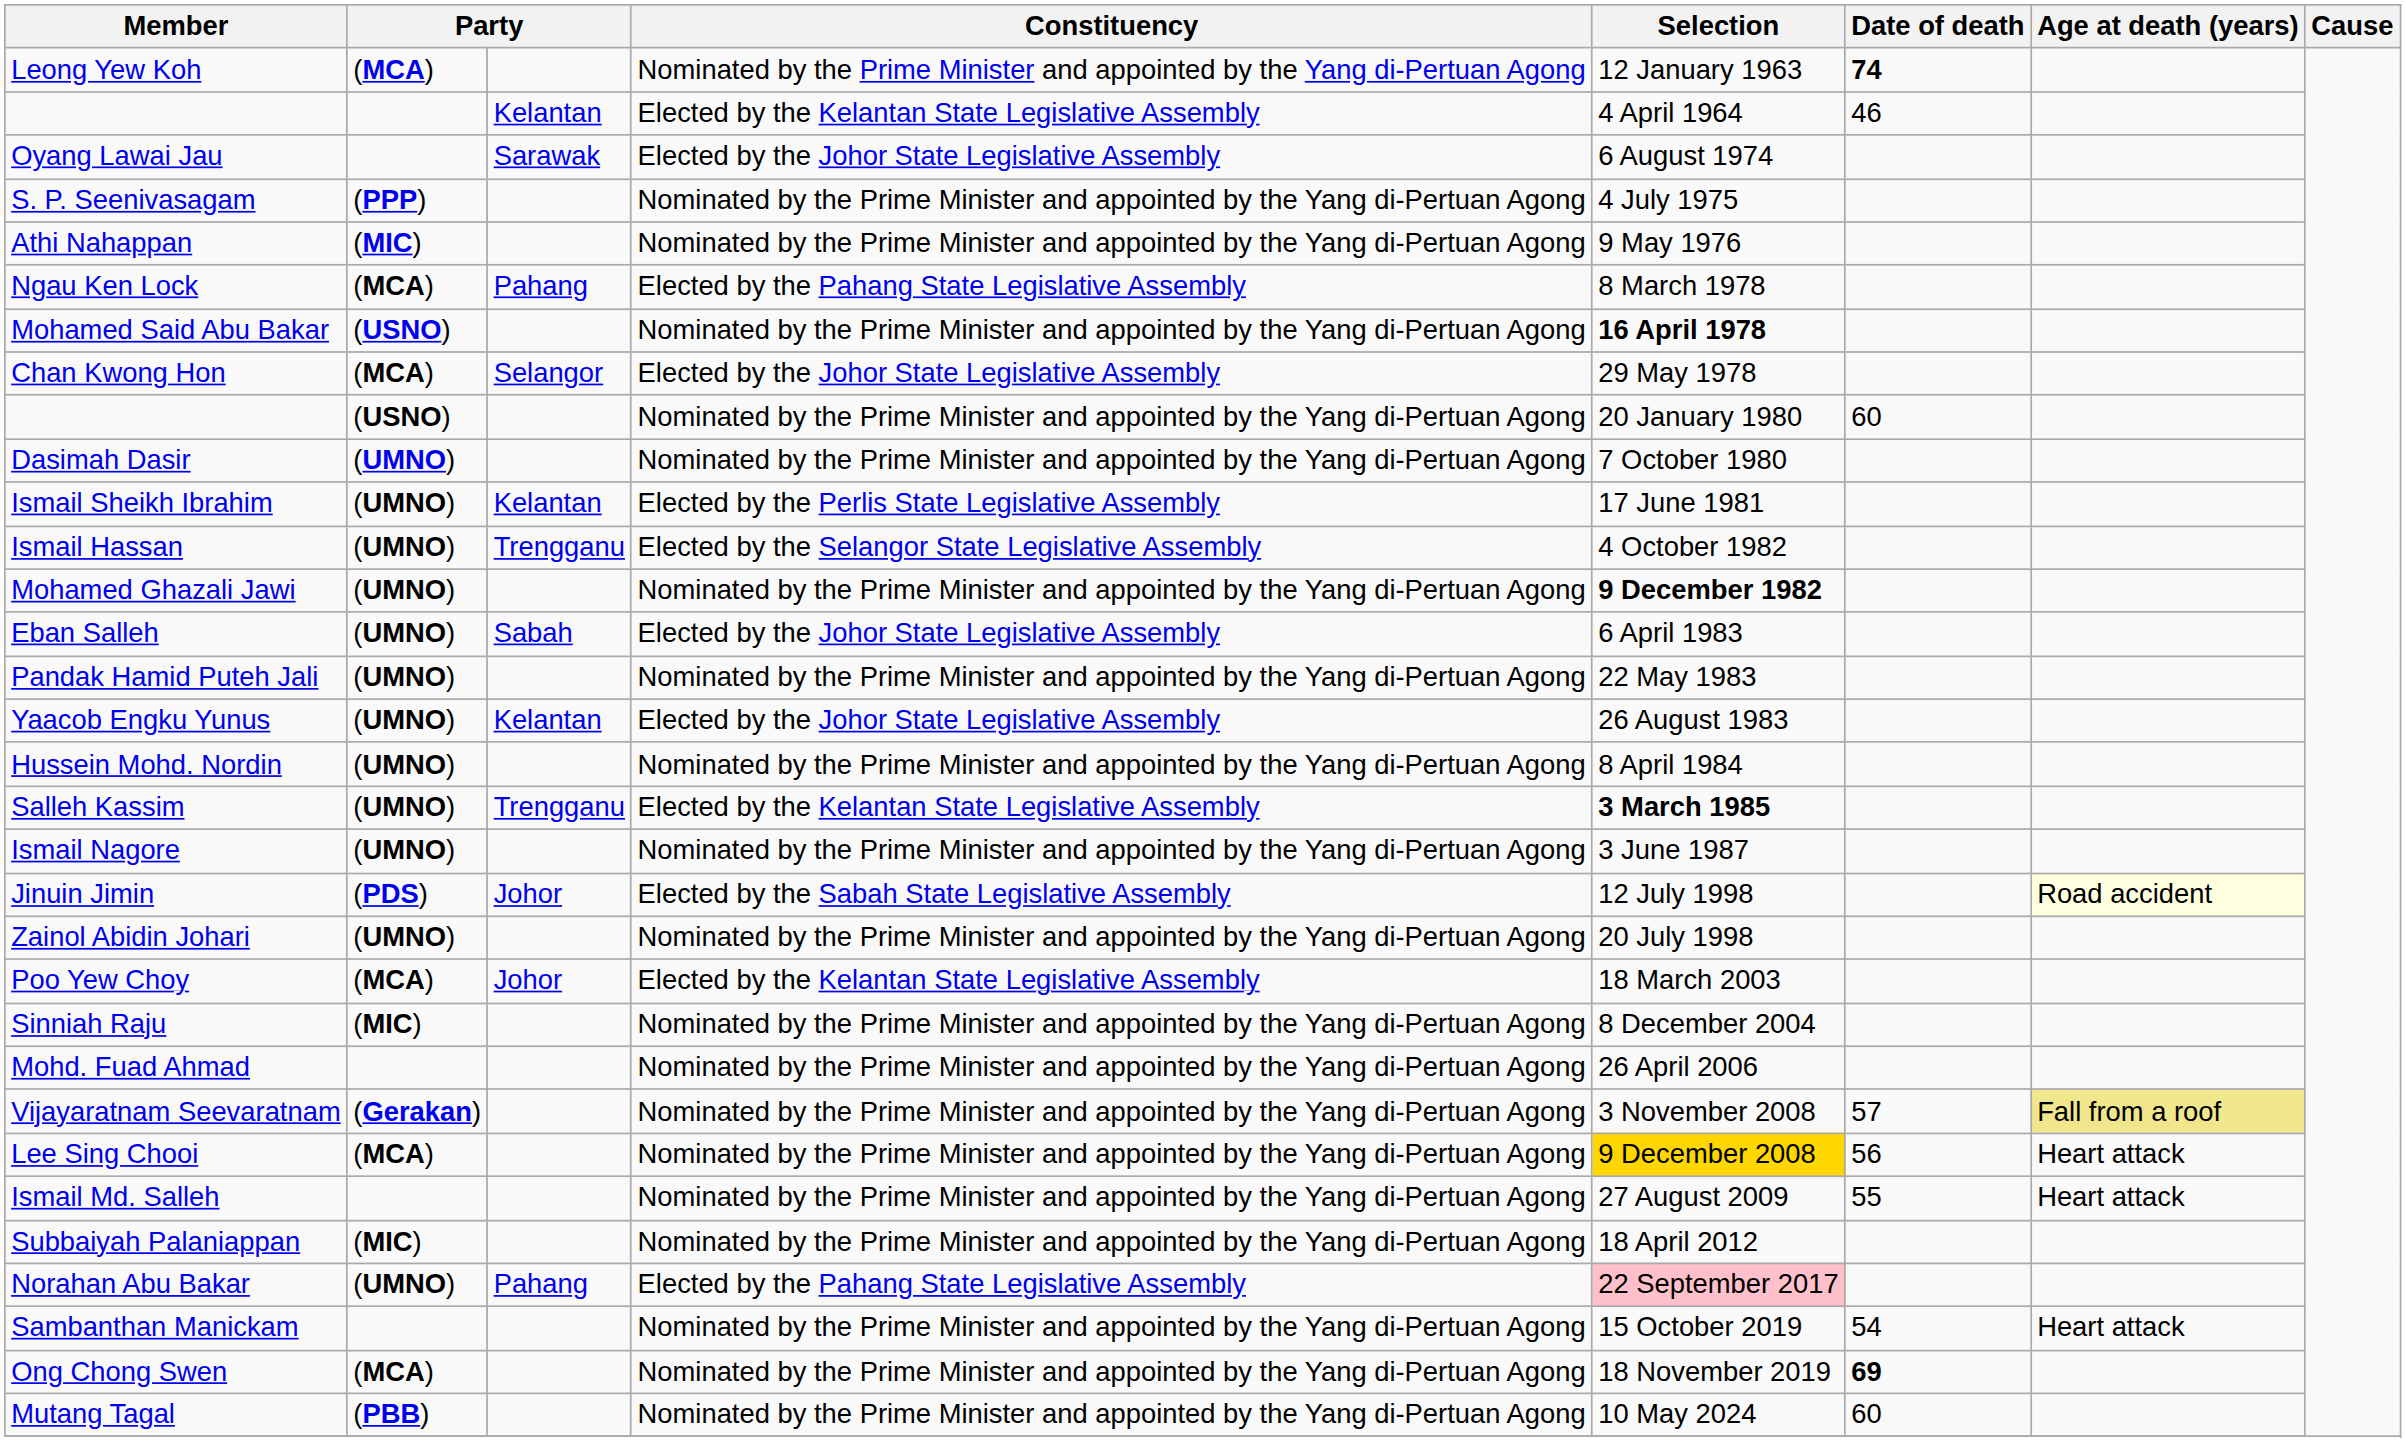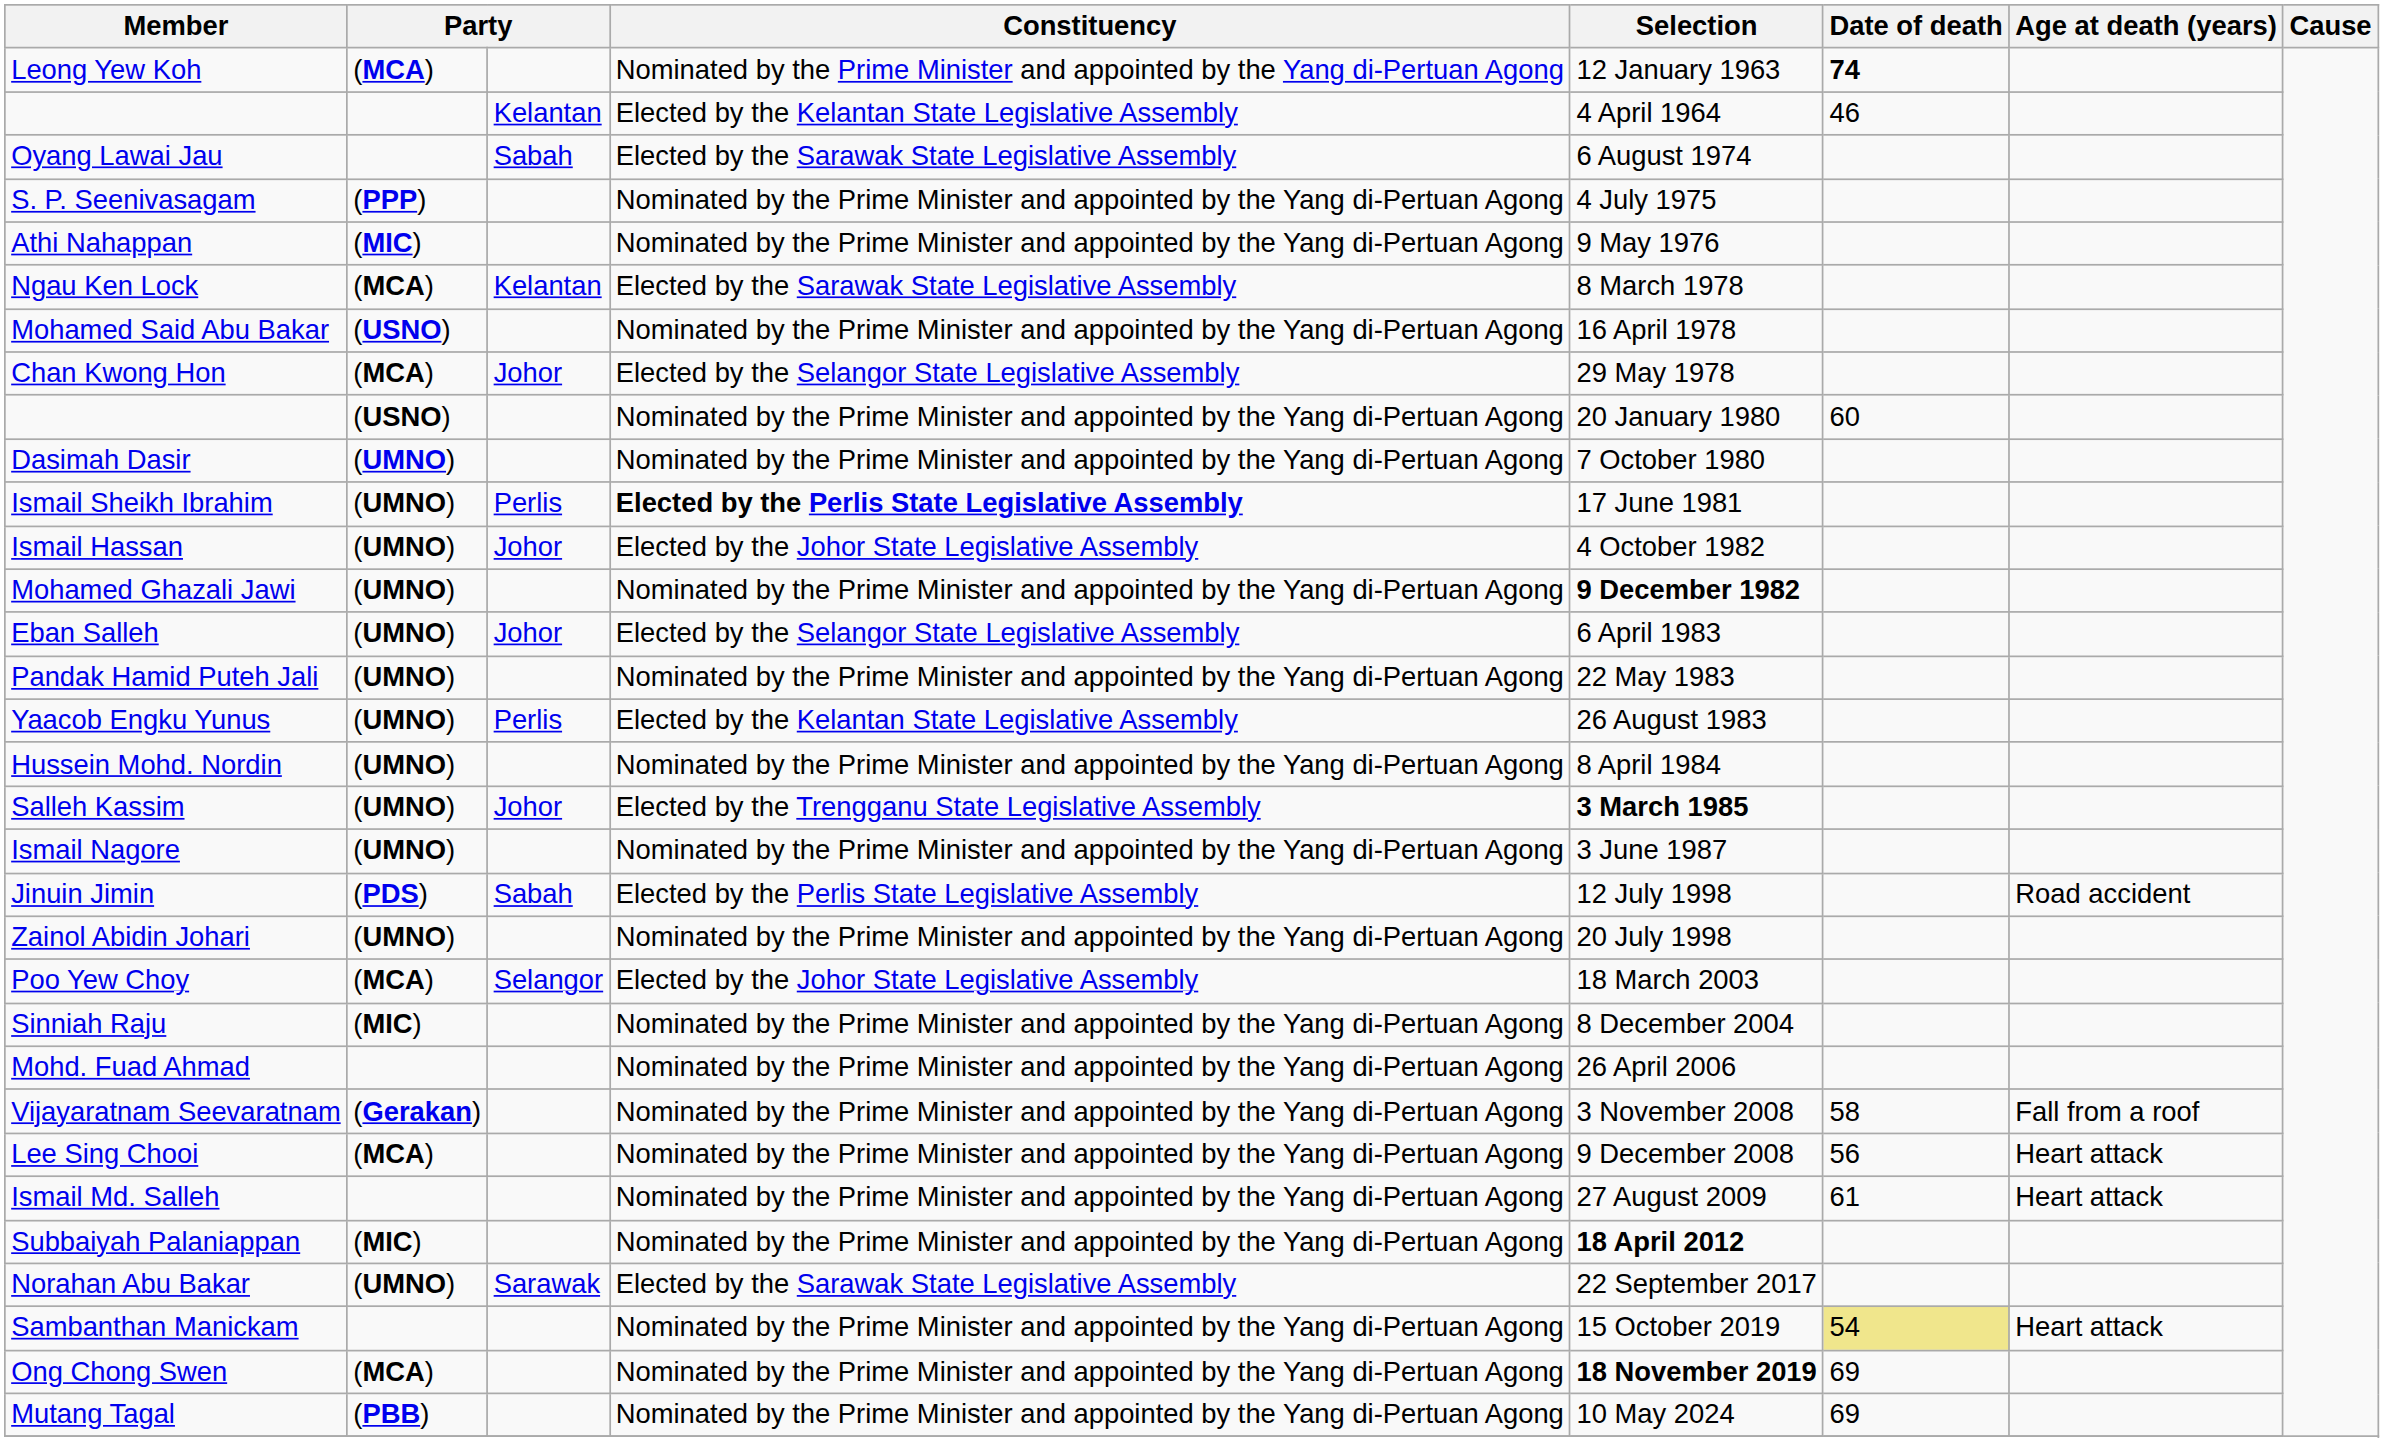Oyang Lawai Jau | column 3: Sarawak -> Sabah
Oyang Lawai Jau | Constituency: Elected by the Johor State Legislative Assembly -> Elected by the Sarawak State Legislative Assembly
Ngau Ken Lock | column 3: Pahang -> Kelantan
Ngau Ken Lock | Constituency: Elected by the Pahang State Legislative Assembly -> Elected by the Sarawak State Legislative Assembly
Mohamed Said Abu Bakar | Selection: bold -> normal
Chan Kwong Hon | column 3: Selangor -> Johor
Chan Kwong Hon | Constituency: Elected by the Johor State Legislative Assembly -> Elected by the Selangor State Legislative Assembly
Ismail Sheikh Ibrahim | column 3: Kelantan -> Perlis
Ismail Sheikh Ibrahim | Constituency: normal -> bold
Ismail Hassan | column 3: Trengganu -> Johor
Ismail Hassan | Constituency: Elected by the Selangor State Legislative Assembly -> Elected by the Johor State Legislative Assembly
Eban Salleh | column 3: Sabah -> Johor
Eban Salleh | Constituency: Elected by the Johor State Legislative Assembly -> Elected by the Selangor State Legislative Assembly
Yaacob Engku Yunus | column 3: Kelantan -> Perlis
Yaacob Engku Yunus | Constituency: Elected by the Johor State Legislative Assembly -> Elected by the Kelantan State Legislative Assembly
Salleh Kassim | column 3: Trengganu -> Johor
Salleh Kassim | Constituency: Elected by the Kelantan State Legislative Assembly -> Elected by the Trengganu State Legislative Assembly
Jinuin Jimin | column 3: Johor -> Sabah
Jinuin Jimin | Constituency: Elected by the Sabah State Legislative Assembly -> Elected by the Perlis State Legislative Assembly
Jinuin Jimin | Age at death (years): lightyellow background -> no background
Poo Yew Choy | column 3: Johor -> Selangor
Poo Yew Choy | Constituency: Elected by the Kelantan State Legislative Assembly -> Elected by the Johor State Legislative Assembly
Vijayaratnam Seevaratnam | Date of death: 57 -> 58
Vijayaratnam Seevaratnam | Age at death (years): khaki background -> no background
Lee Sing Chooi | Selection: gold background -> no background
Ismail Md. Salleh | Date of death: 55 -> 61
Subbaiyah Palaniappan | Selection: normal -> bold
Norahan Abu Bakar | column 3: Pahang -> Sarawak
Norahan Abu Bakar | Constituency: Elected by the Pahang State Legislative Assembly -> Elected by the Sarawak State Legislative Assembly
Norahan Abu Bakar | Selection: pink background -> no background
Sambanthan Manickam | Date of death: no background -> khaki background
Ong Chong Swen | Selection: normal -> bold
Ong Chong Swen | Date of death: bold -> normal
Mutang Tagal | Date of death: 60 -> 69
